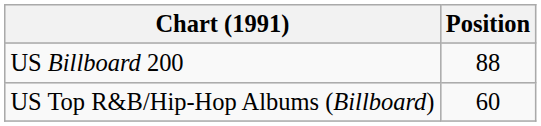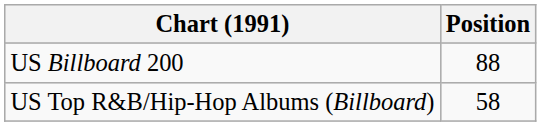US Top R&B/Hip-Hop Albums (Billboard) | Position: 60 -> 58
